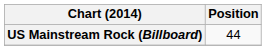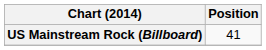US Mainstream Rock (Billboard) | Position: 44 -> 41
